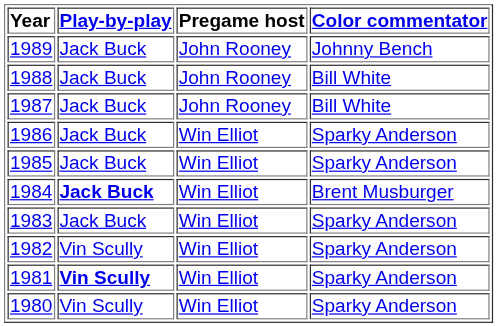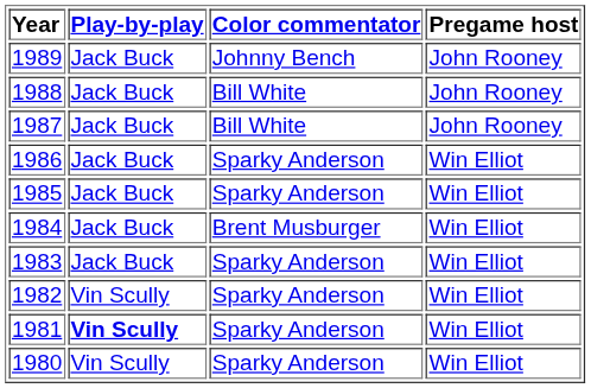columns swapped: Color commentator <-> Pregame host
1984 | Play-by-play: bold -> normal
